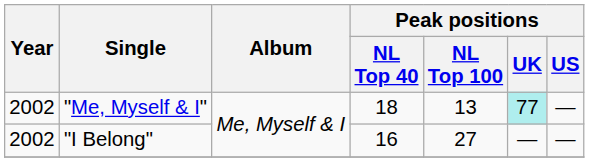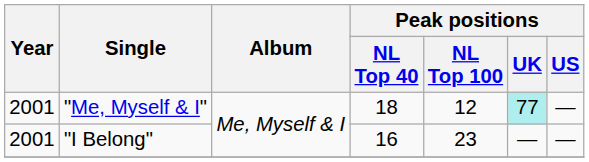"Me, Myself & I" | Year: 2002 -> 2001
"Me, Myself & I" | Peak positions / NL Top 100: 13 -> 12
"I Belong" | Year: 2002 -> 2001
"I Belong" | Peak positions / NL Top 100: 27 -> 23
